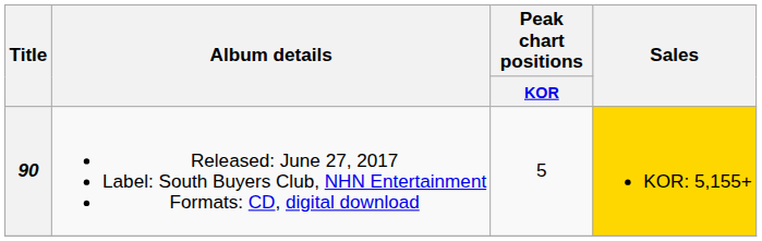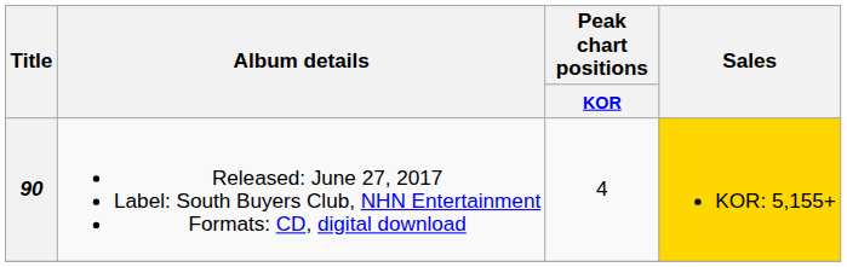90 | Peak chart positions / KOR: 5 -> 4
